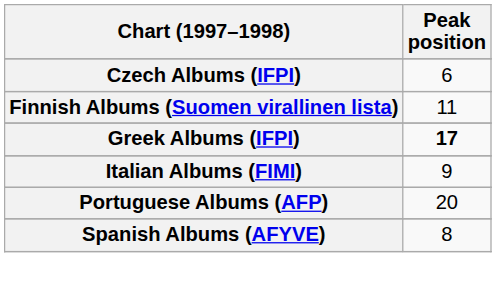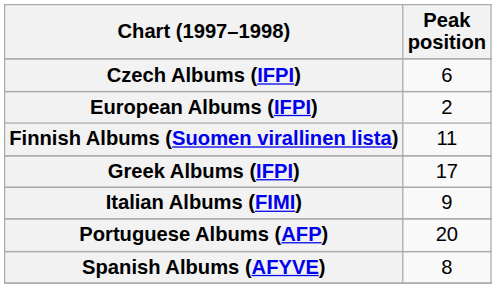+ row: European Albums (IFPI) | 2
Greek Albums (IFPI) | Peak position: bold -> normal
